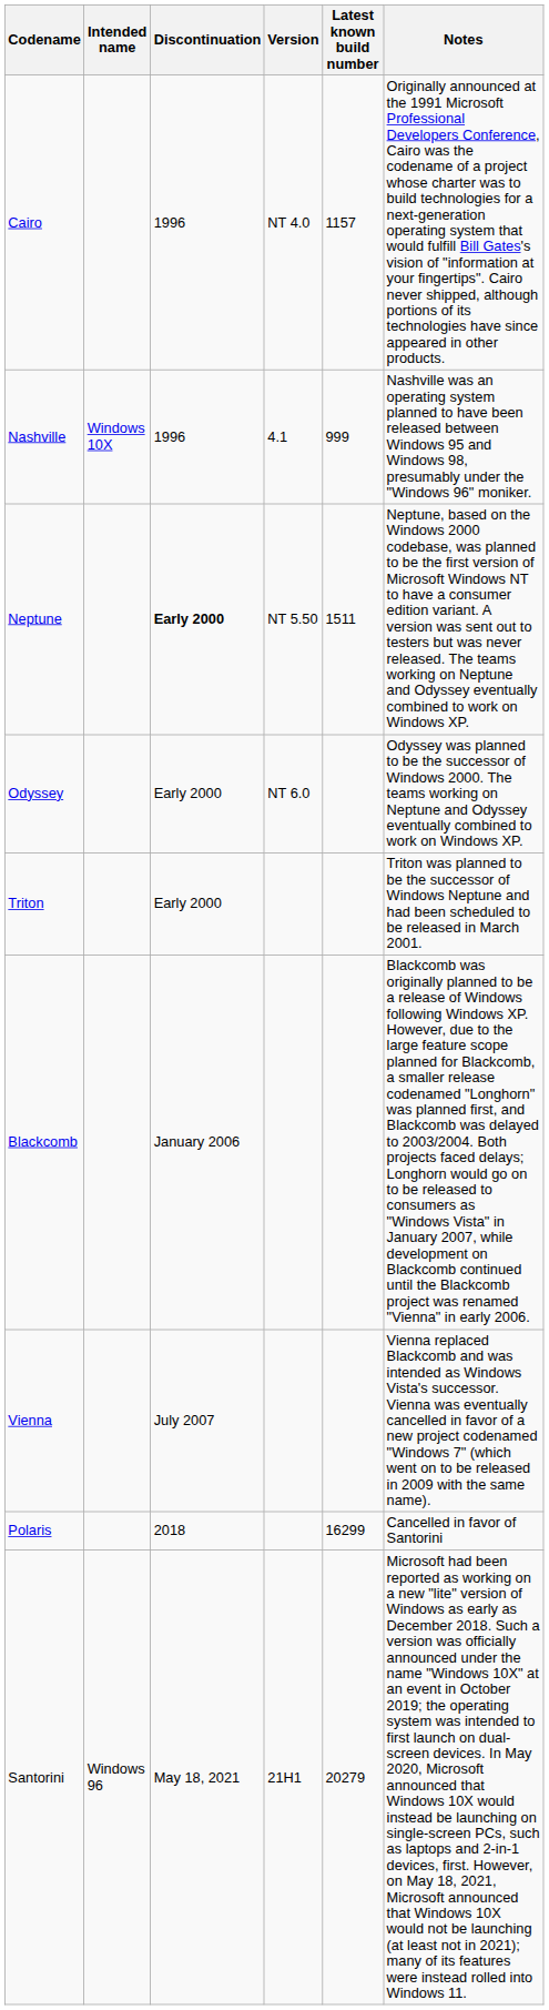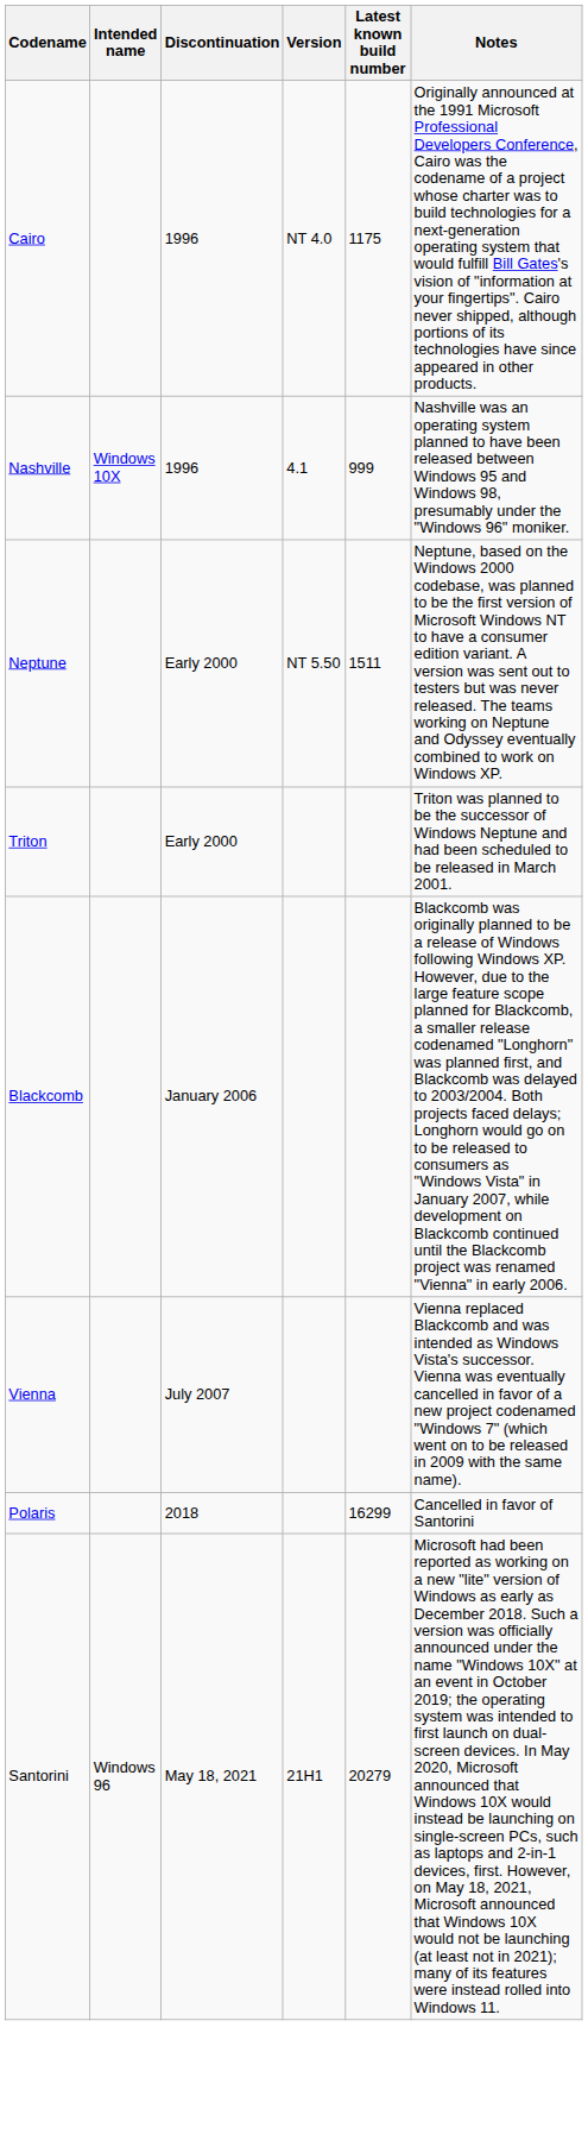Cairo | Latest known build number: 1157 -> 1175
Neptune | Discontinuation: bold -> normal
- row: Odyssey | Early 2000 | NT 6.0 | Odyssey was planned to be the successor of Windows 2000. The teams working on Neptune and Odyssey eventually combined to work on Windows XP.
